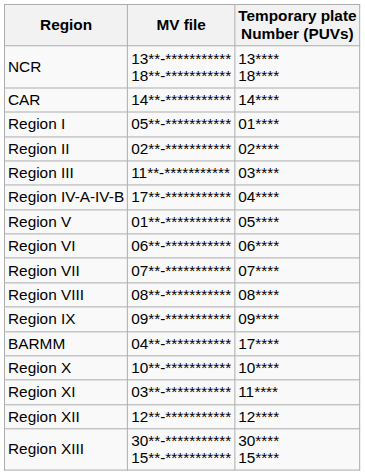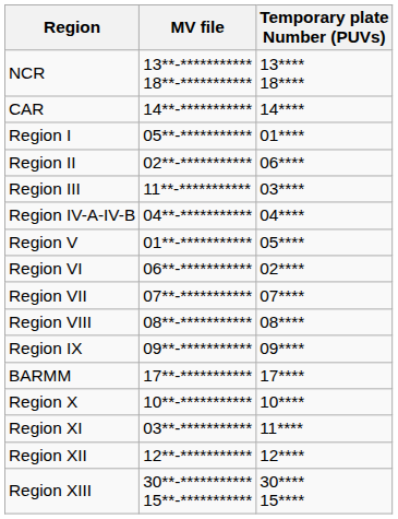Region II | Temporary plate Number (PUVs): 02**** -> 06****
Region IV-A-IV-B | MV file: 17**-*********** -> 04**-***********
Region VI | Temporary plate Number (PUVs): 06**** -> 02****
BARMM | MV file: 04**-*********** -> 17**-***********
